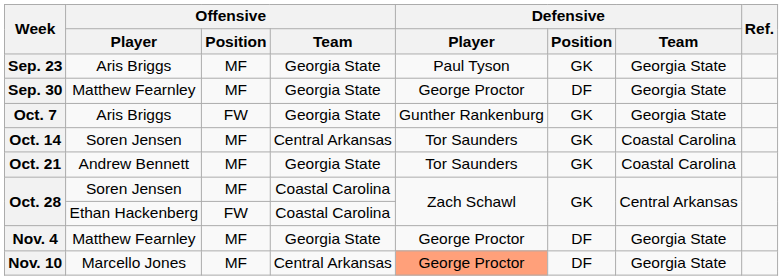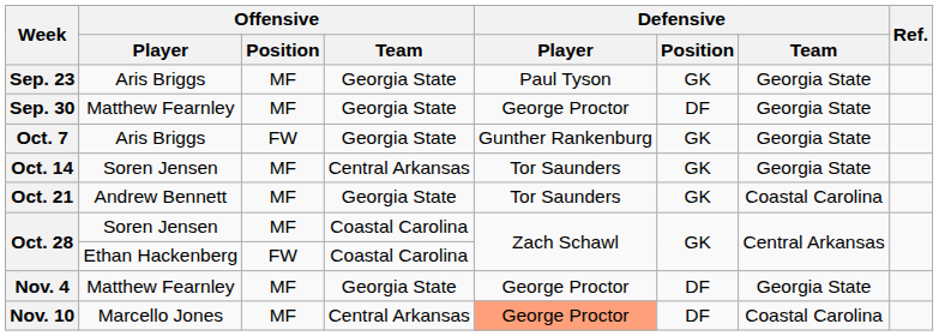Oct. 14 | Defensive / Team: Coastal Carolina -> Georgia State
Nov. 10 | Defensive / Team: Georgia State -> Coastal Carolina
